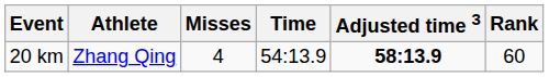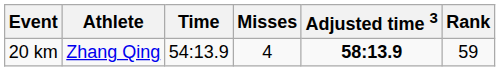columns swapped: Time <-> Misses
20 km | Rank: 60 -> 59
